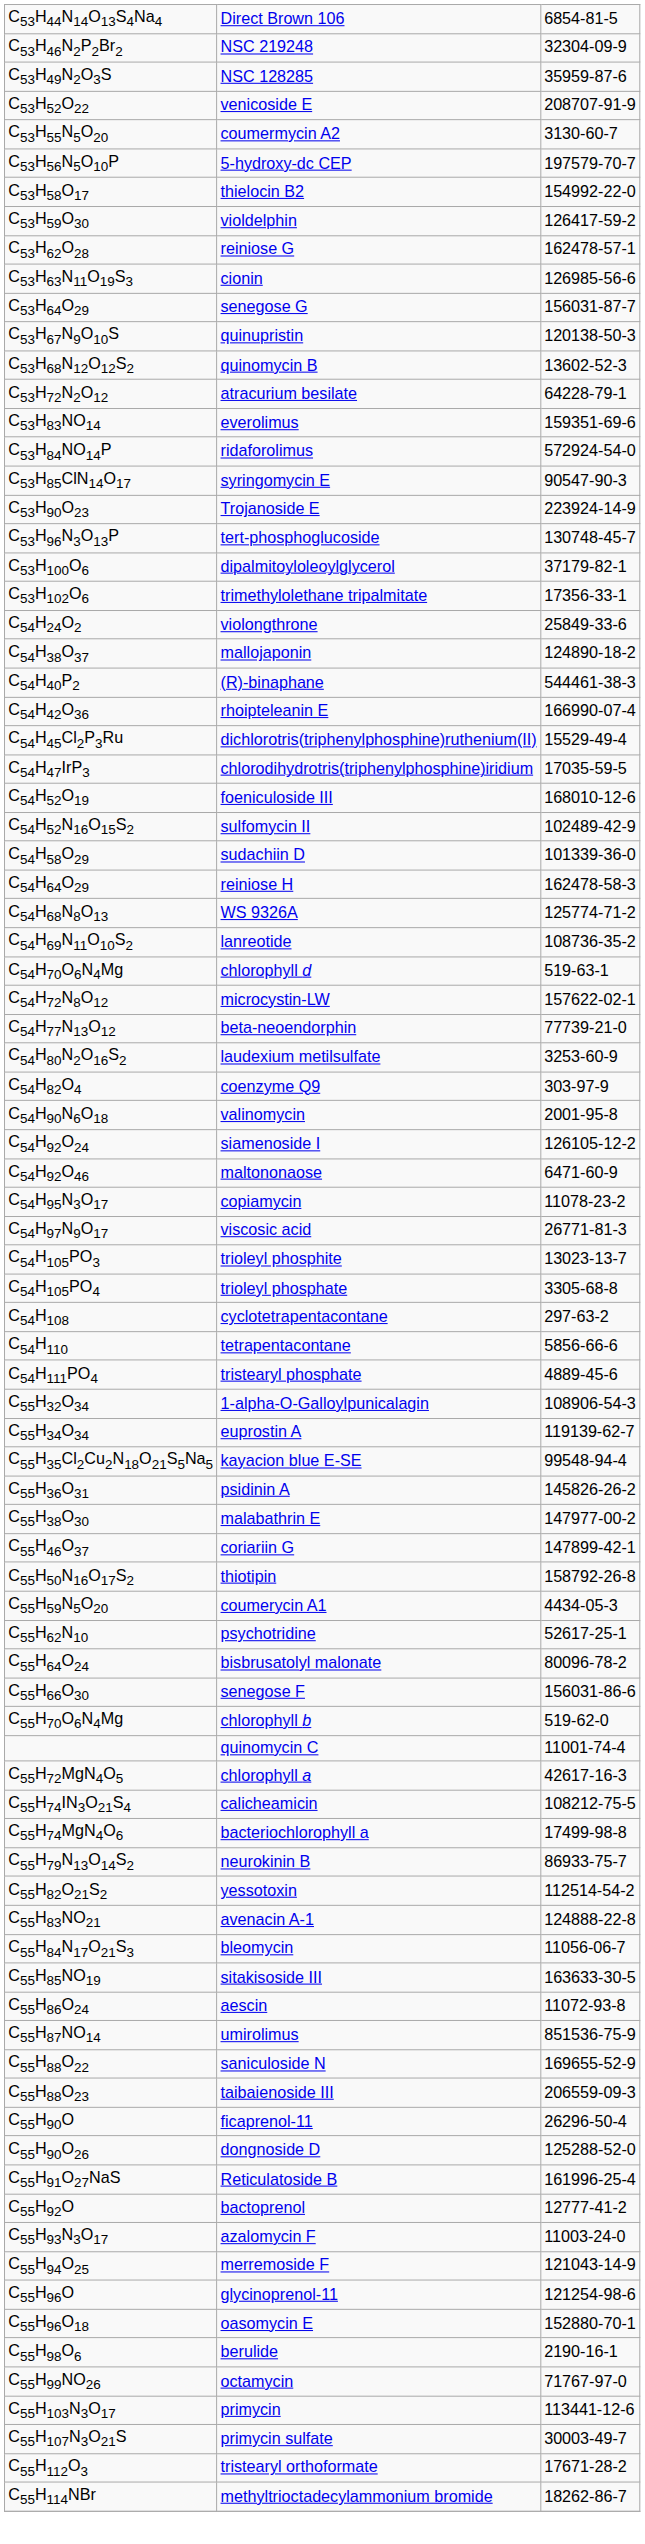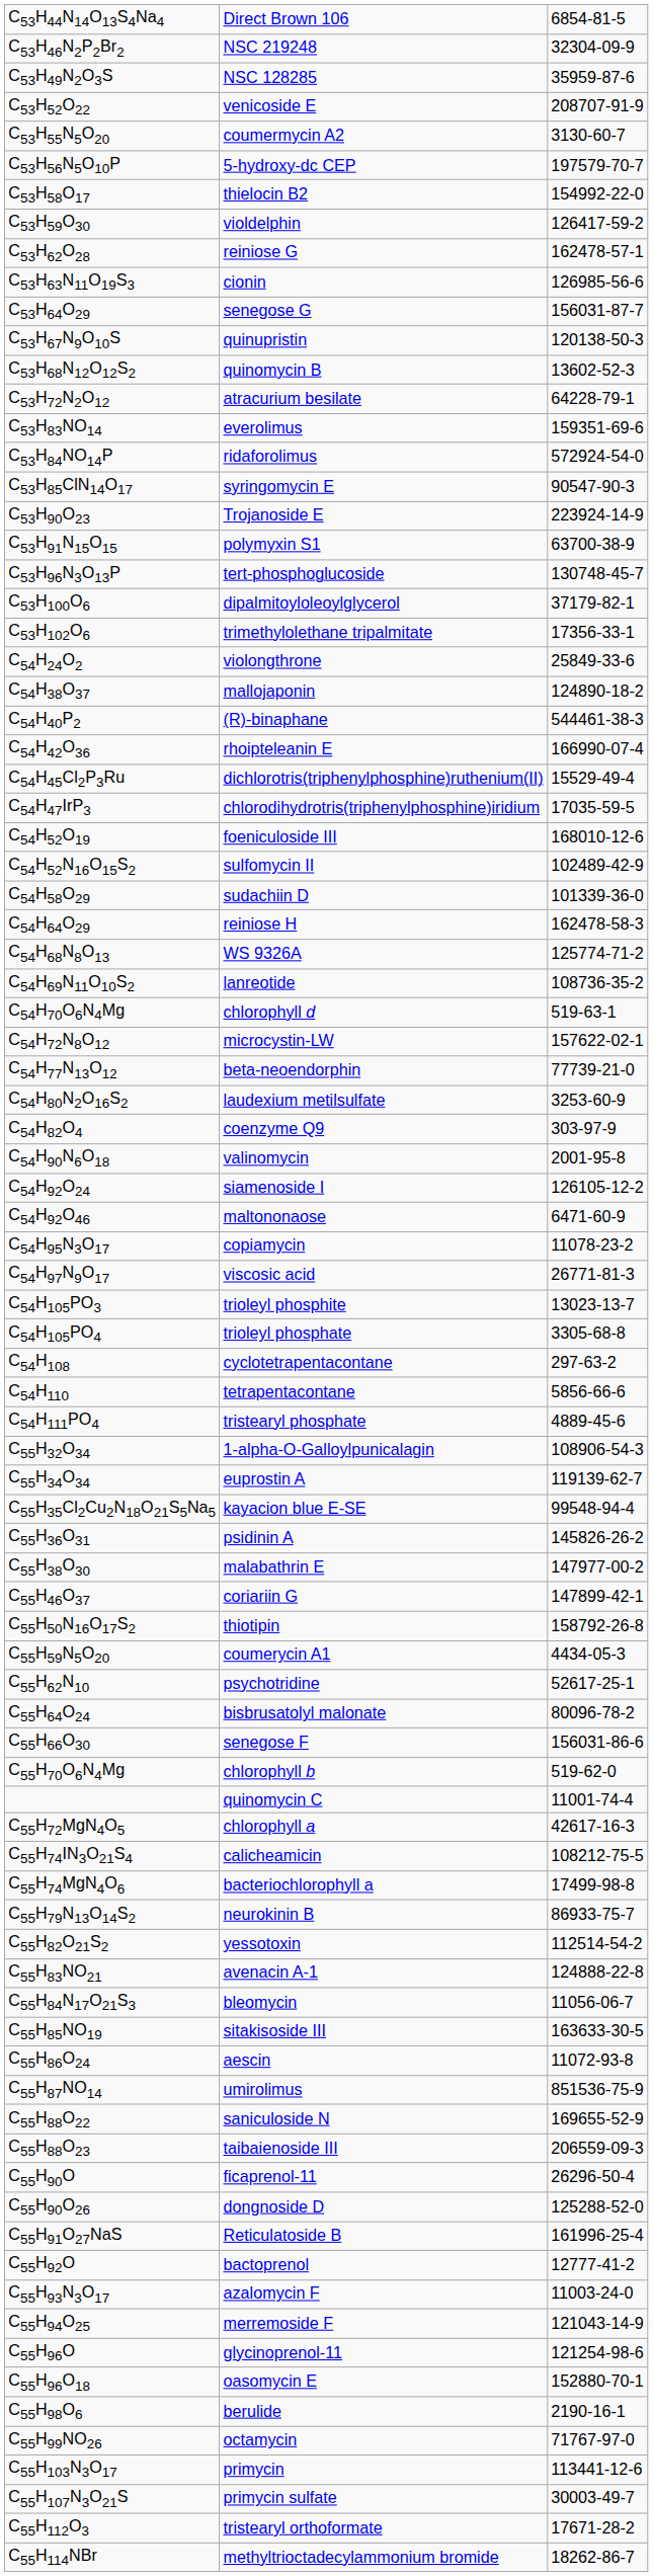+ row: C53H91N15O15 | polymyxin S1 | 63700-38-9
